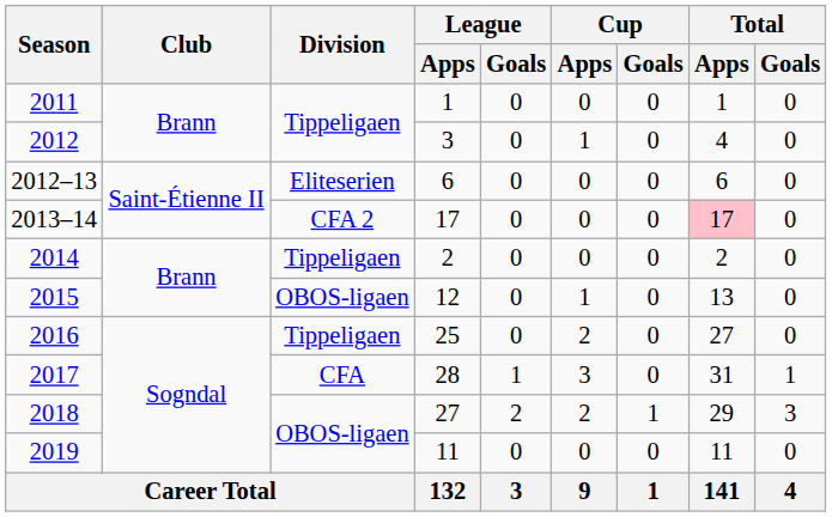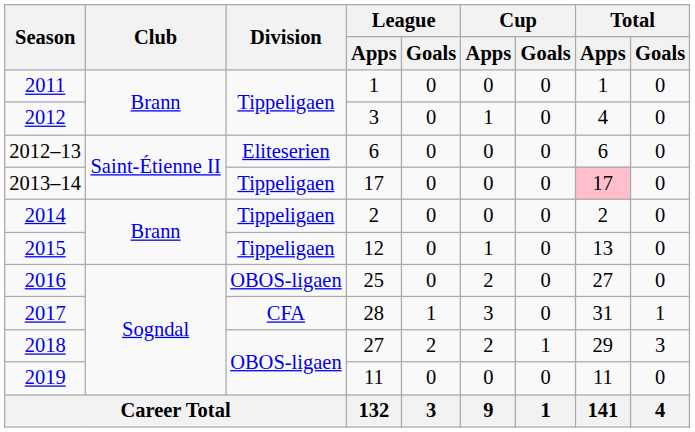2013–14 | Division: CFA 2 -> Tippeligaen
2015 | Division: OBOS-ligaen -> Tippeligaen
2016 | Division: Tippeligaen -> OBOS-ligaen
